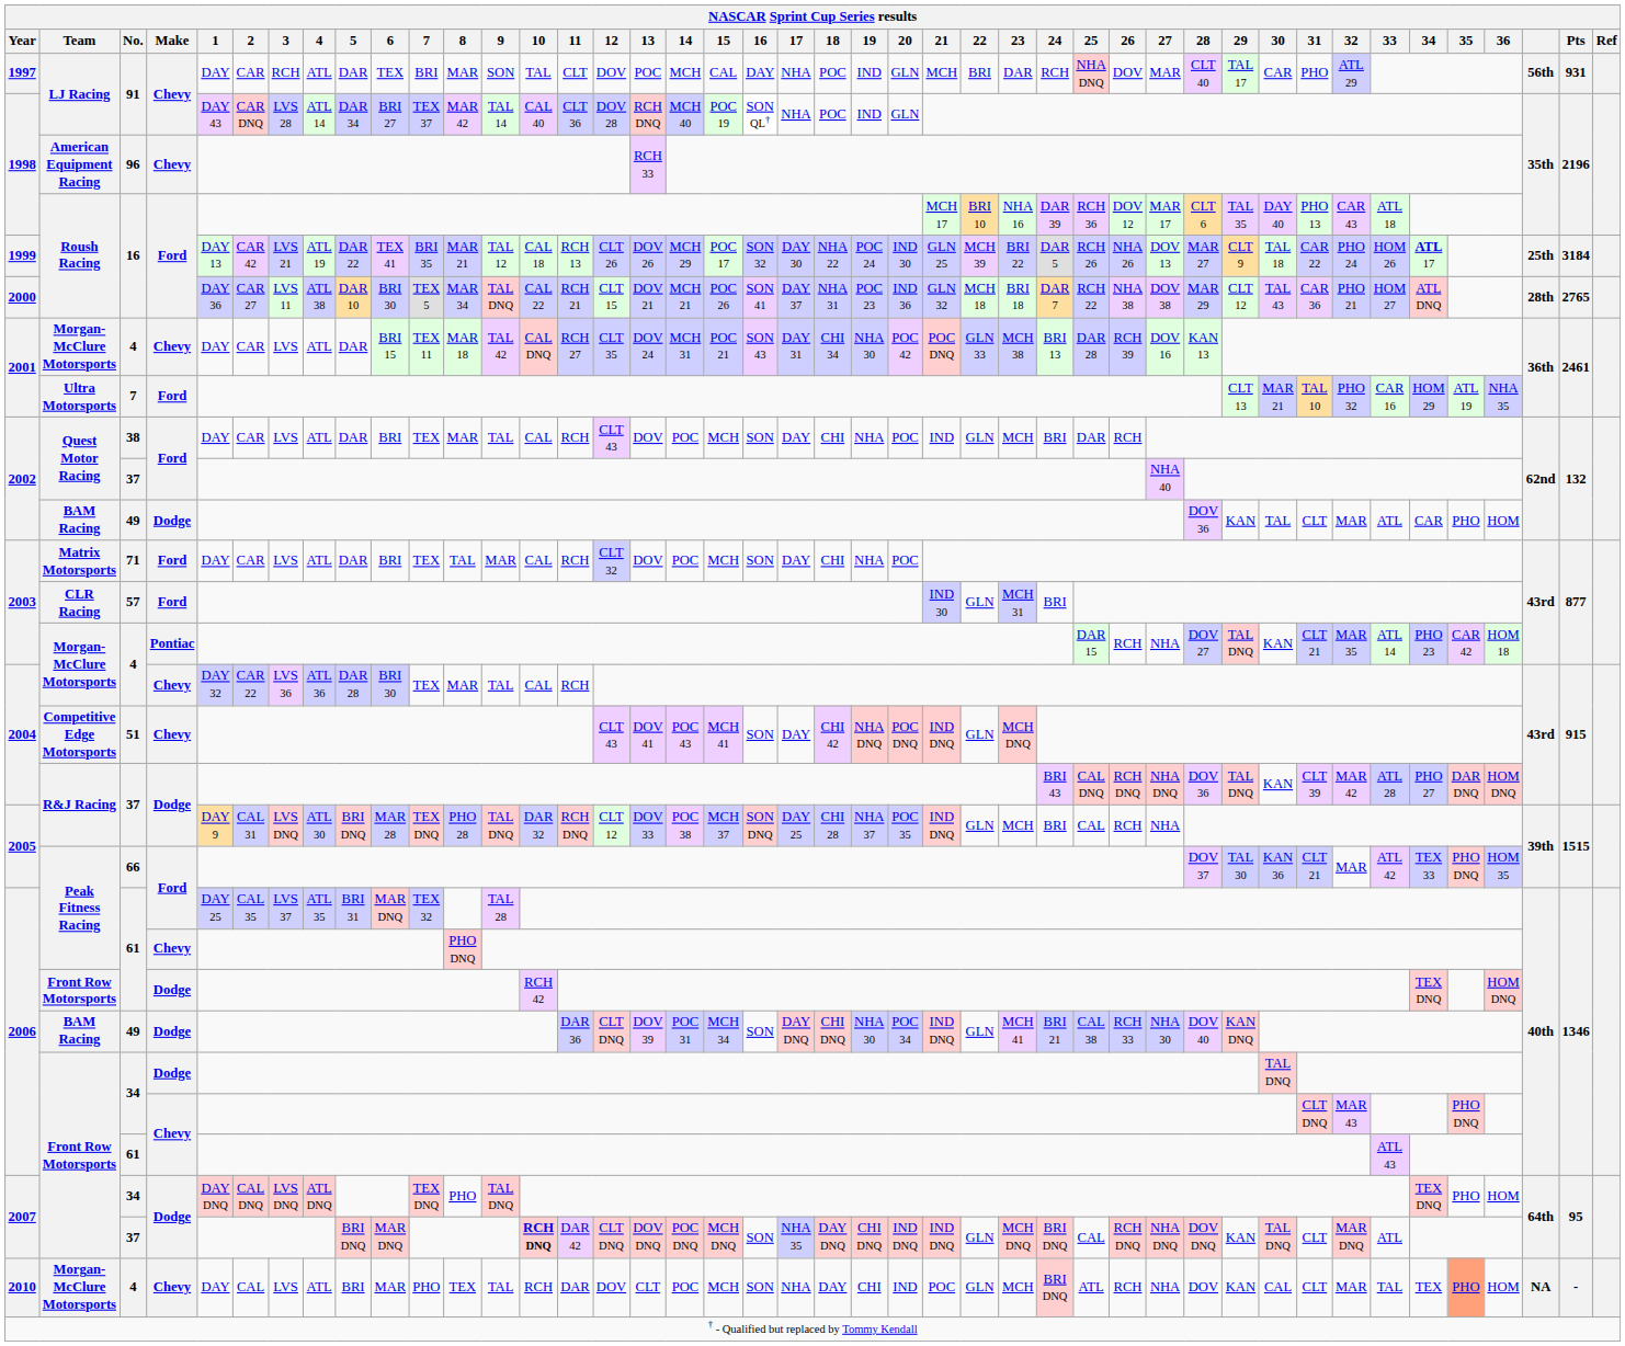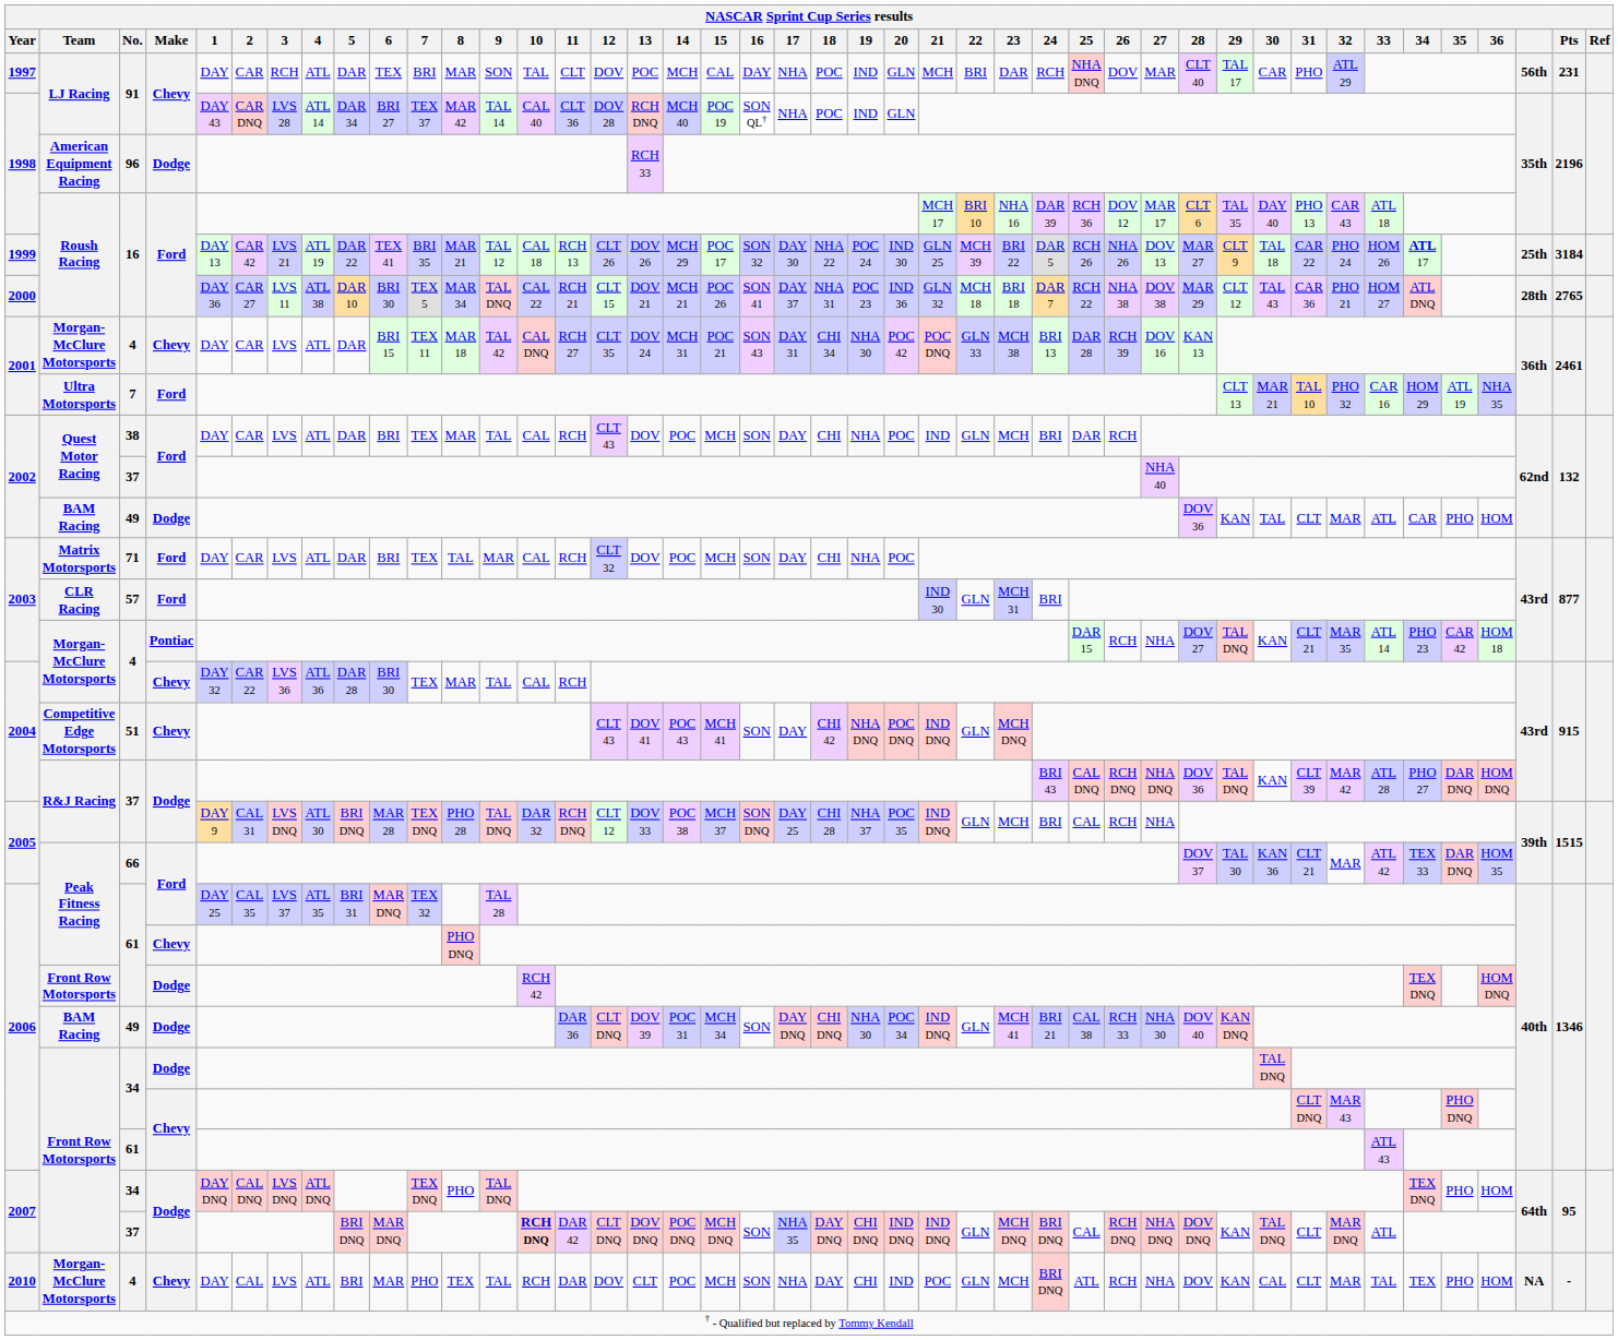1997 / 91 | Pts: 931 -> 231
96 | Make: Chevy -> Dodge
66 | 35: PHO DNQ -> DAR DNQ
2010 / 4 | 35: lightsalmon background -> no background
